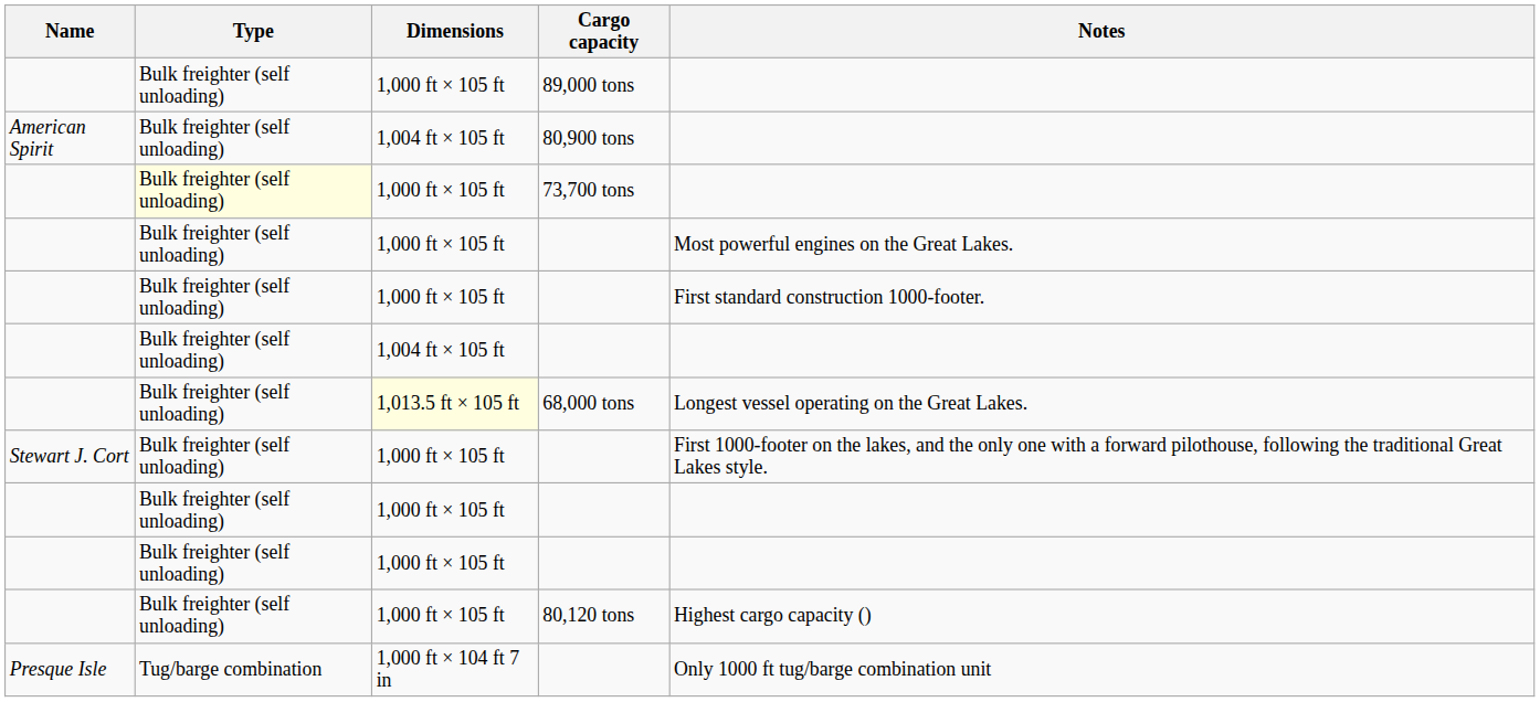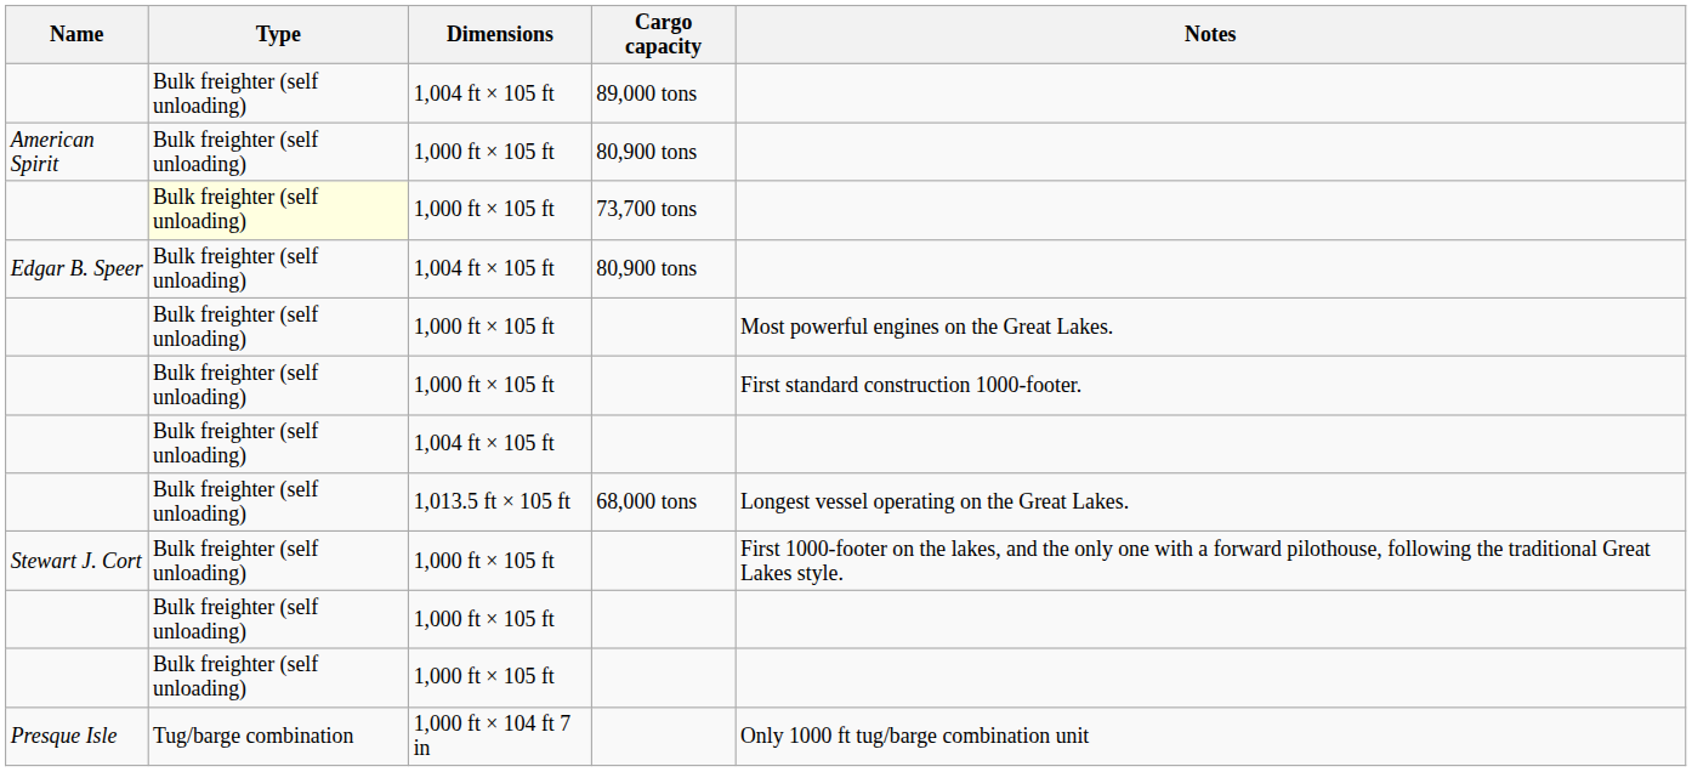89,000 tons | Dimensions: 1,000 ft × 105 ft -> 1,004 ft × 105 ft
American Spirit / 80,900 tons | Dimensions: 1,004 ft × 105 ft -> 1,000 ft × 105 ft
+ row: Edgar B. Speer | Bulk freighter (self unloading) | 1,004 ft × 105 ft | 80,900 tons
68,000 tons | Dimensions: lightyellow background -> no background
- row: Bulk freighter (self unloading) | 1,000 ft × 105 ft | 80,120 tons | Highest cargo capacity ()
